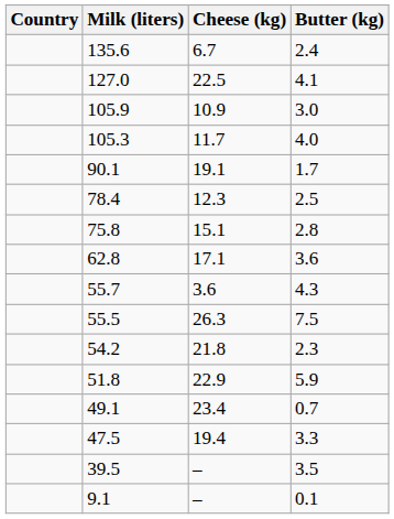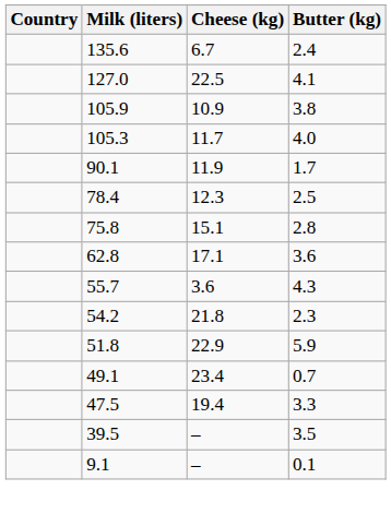105.9 | Butter (kg): 3.0 -> 3.8
90.1 | Cheese (kg): 19.1 -> 11.9
- row: 55.5 | 26.3 | 7.5
